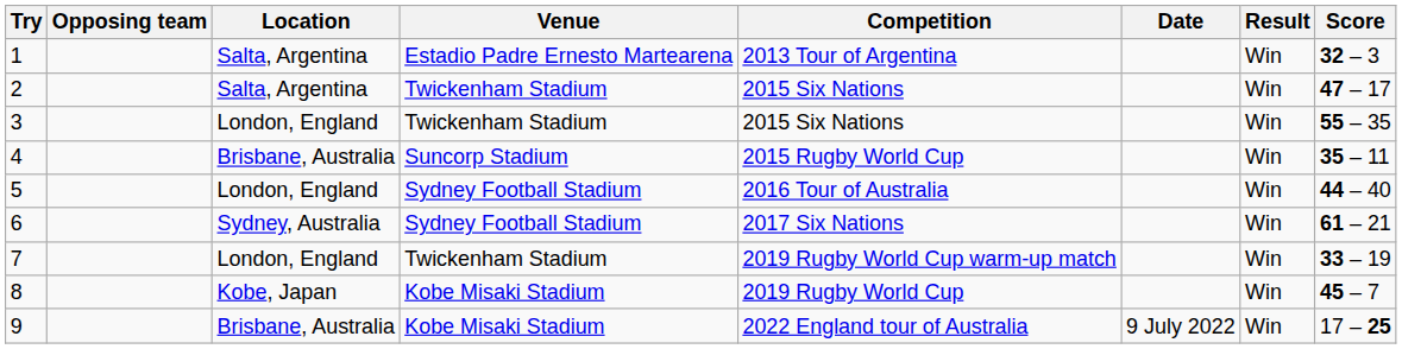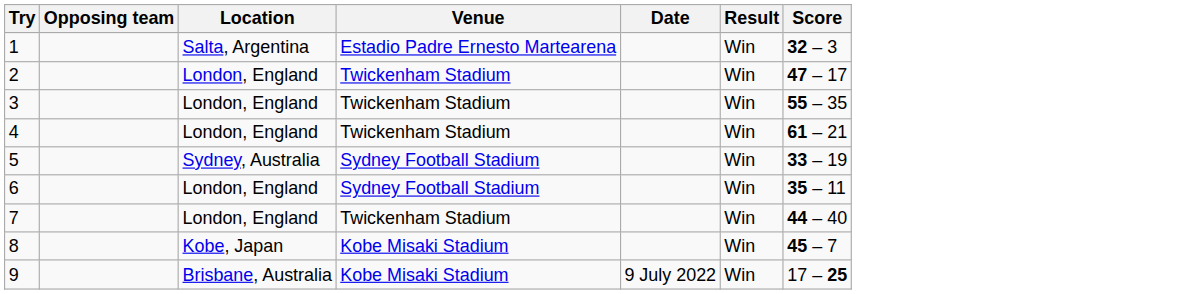- column: Competition | 2013 Tour of Argentina | 2015 Six Nations | 2015 Six Nations | 2015 Rugby World Cup | 2016 Tour of Australia | 2017 Six Nations | 2019 Rugby World Cup warm-up match | 2019 Rugby World Cup | 2022 England tour of Australia
2 | Location: Salta, Argentina -> London, England
4 | Location: Brisbane, Australia -> London, England
4 | Venue: Suncorp Stadium -> Twickenham Stadium
4 | Score: 35 – 11 -> 61 – 21
5 | Location: London, England -> Sydney, Australia
5 | Score: 44 – 40 -> 33 – 19
6 | Location: Sydney, Australia -> London, England
6 | Score: 61 – 21 -> 35 – 11
7 | Score: 33 – 19 -> 44 – 40
